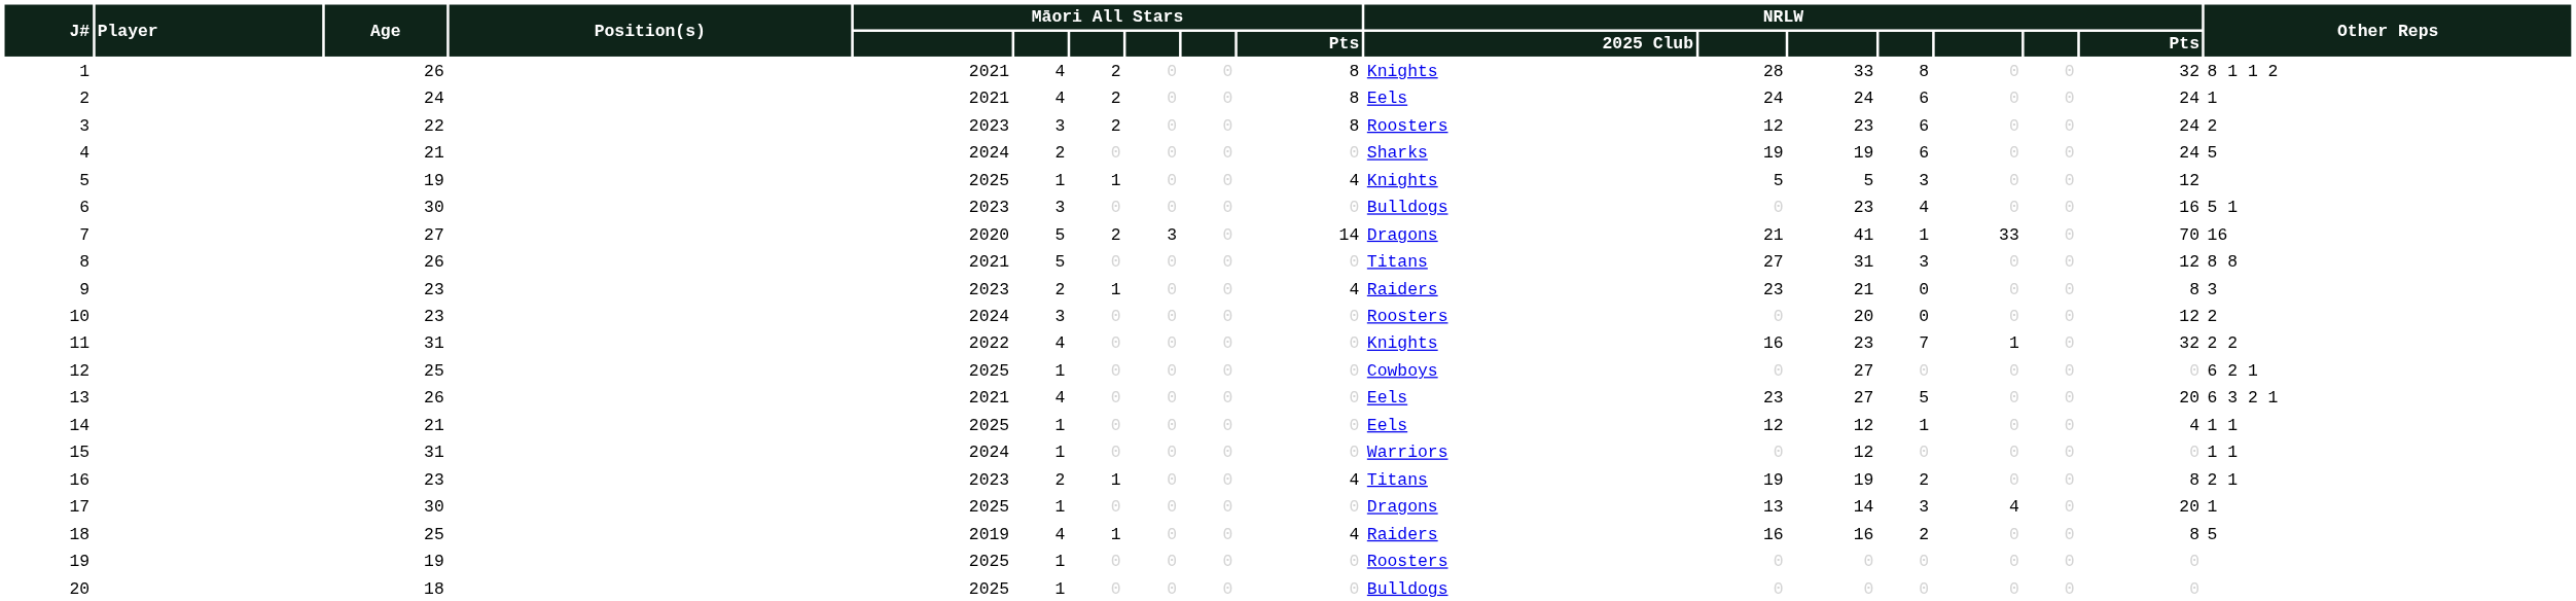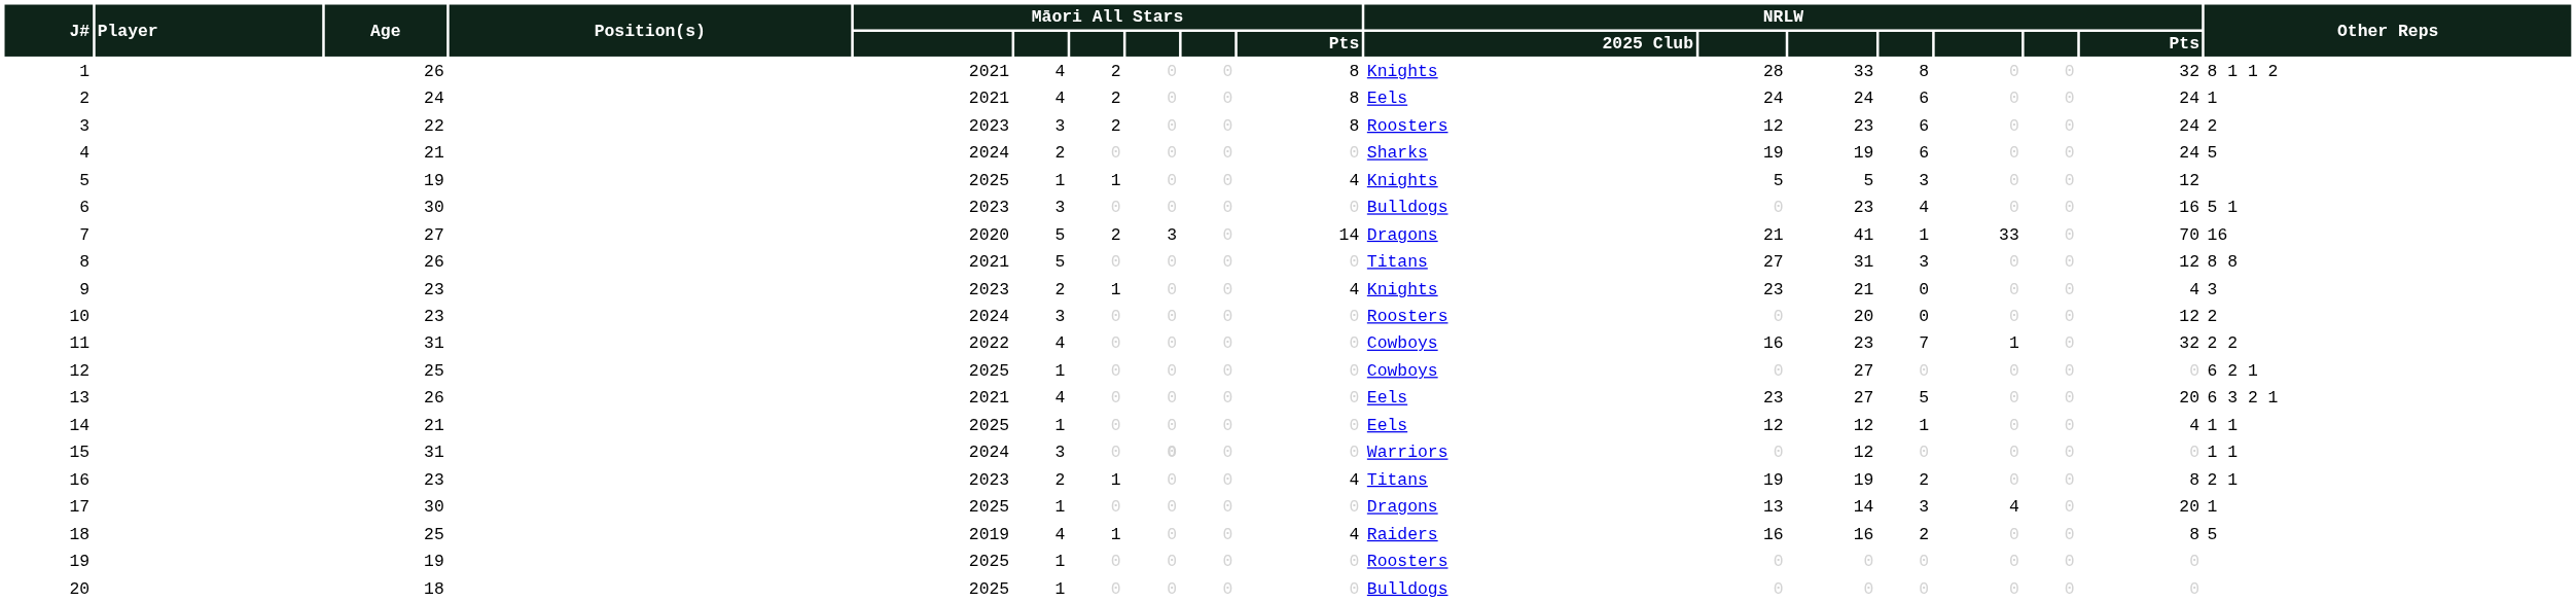9 | NRLW / 2025 Club: Raiders -> Knights
9 | NRLW / Pts: 8 -> 4
11 | NRLW / 2025 Club: Knights -> Cowboys
15 | column 6: 1 -> 3
15 | column 8: normal -> bold
